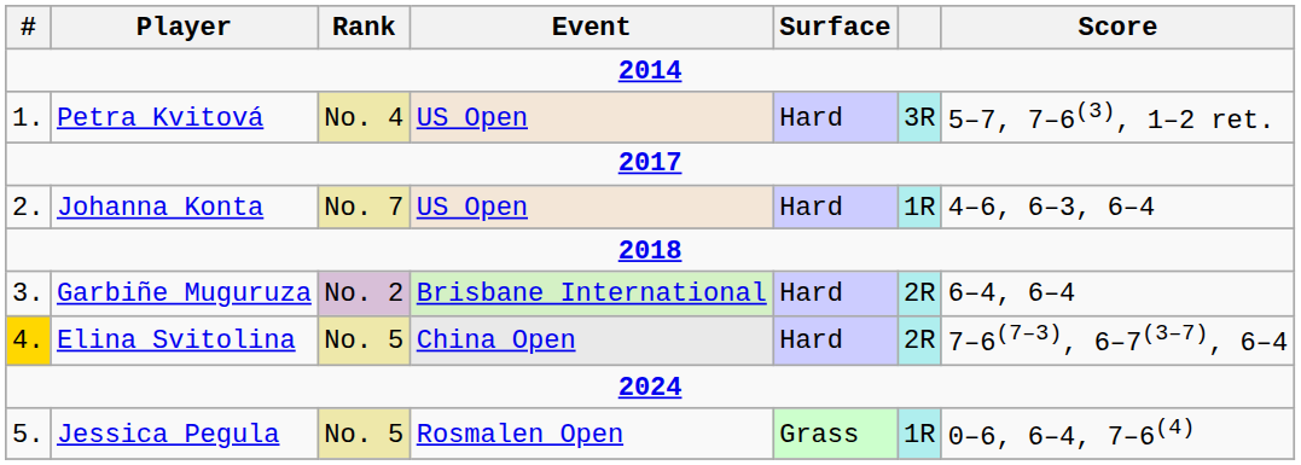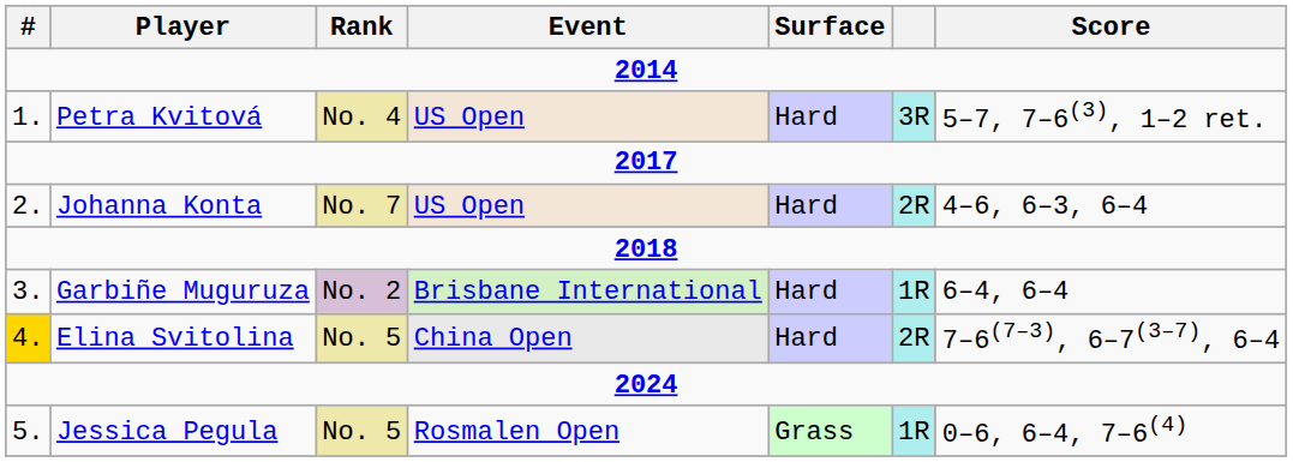Johanna Konta | column 6: 1R -> 2R
Garbiñe Muguruza | column 6: 2R -> 1R
